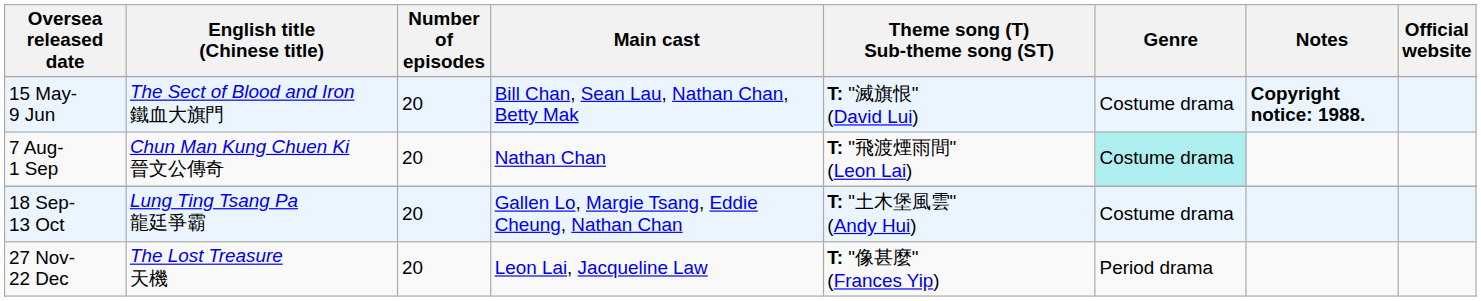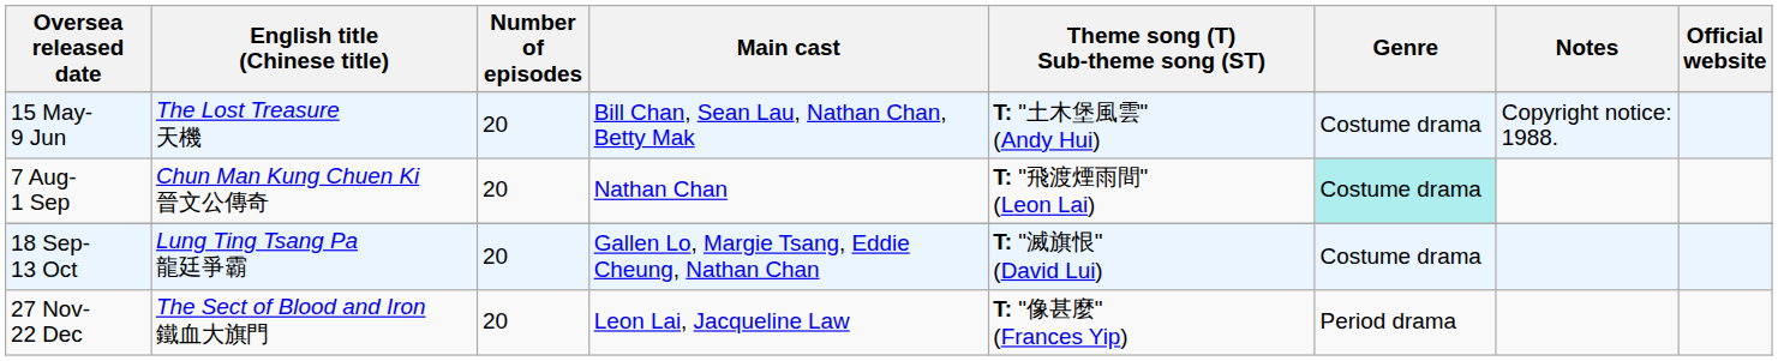15 May- 9 Jun | English title (Chinese title): The Sect of Blood and Iron 鐵血大旗門 -> The Lost Treasure 天機
15 May- 9 Jun | Theme song (T) Sub-theme song (ST): T: "滅旗恨" (David Lui) -> T: "土木堡風雲" (Andy Hui)
15 May- 9 Jun | Notes: bold -> normal
18 Sep- 13 Oct | Theme song (T) Sub-theme song (ST): T: "土木堡風雲" (Andy Hui) -> T: "滅旗恨" (David Lui)
27 Nov- 22 Dec | English title (Chinese title): The Lost Treasure 天機 -> The Sect of Blood and Iron 鐵血大旗門
